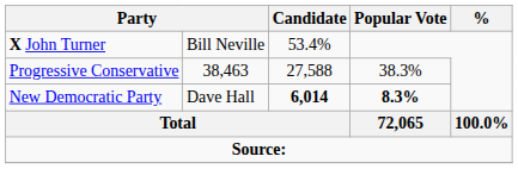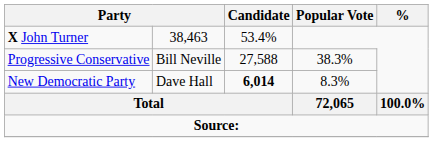X John Turner | column 2: Bill Neville -> 38,463
Progressive Conservative | column 2: 38,463 -> Bill Neville
New Democratic Party | Popular Vote: bold -> normal
